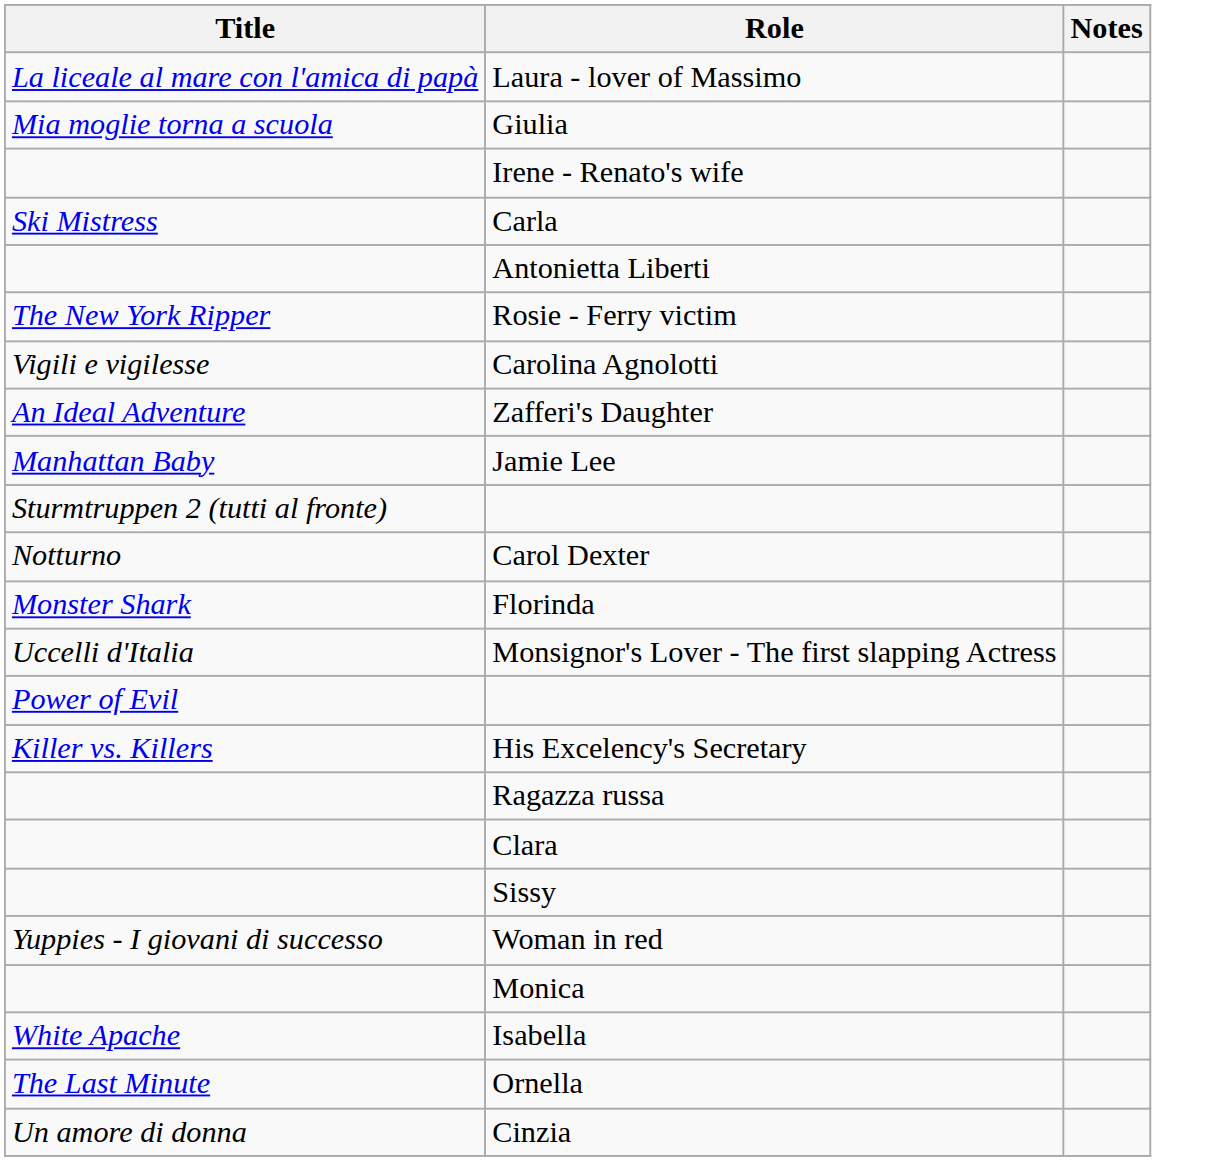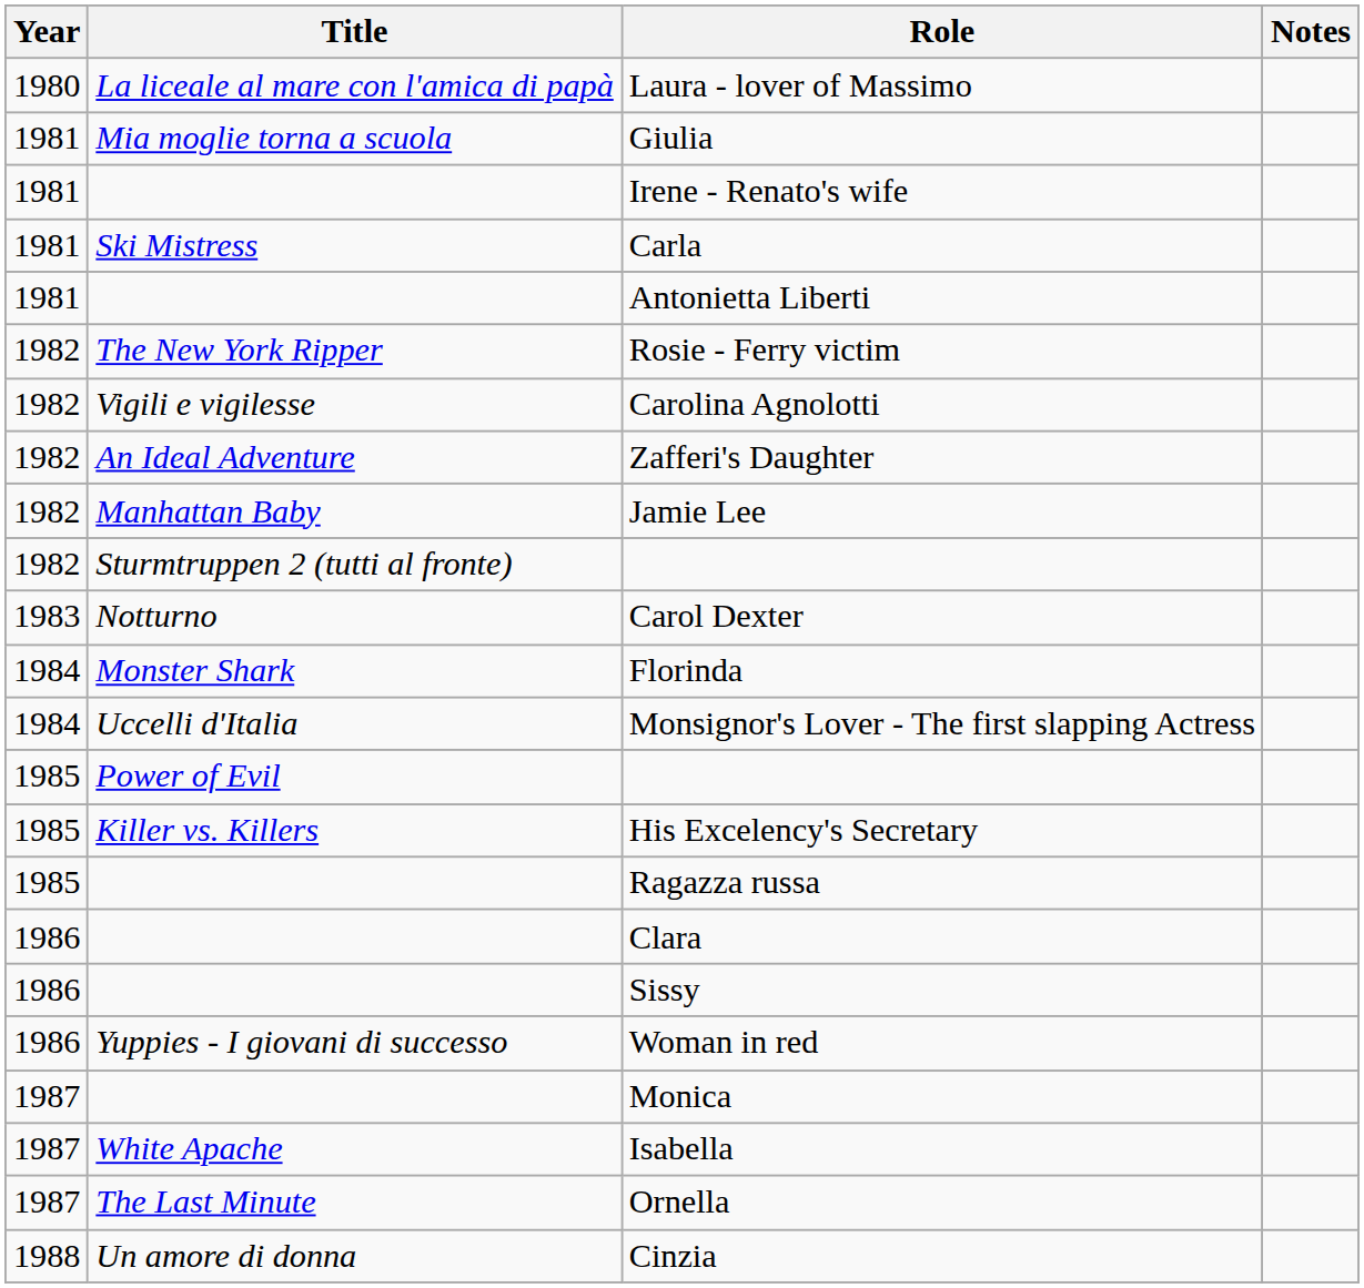+ column: Year | 1980 | 1981 | 1981 | 1981 | 1981 | 1982 | 1982 | 1982 | 1982 | 1982 | 1983 | 1984 | 1984 | 1985 | 1985 | 1985 | 1986 | 1986 | 1986 | 1987 | 1987 | 1987 | 1988
